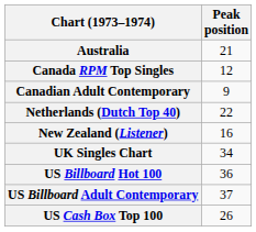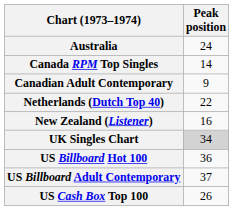Australia | Peak position: 21 -> 24
Canada RPM Top Singles | Peak position: 12 -> 14
UK Singles Chart | Peak position: no background -> lightgrey background
